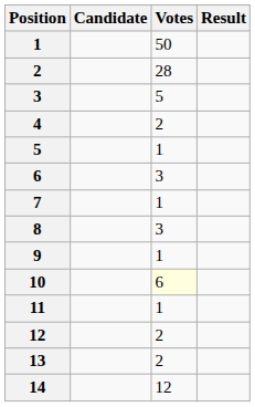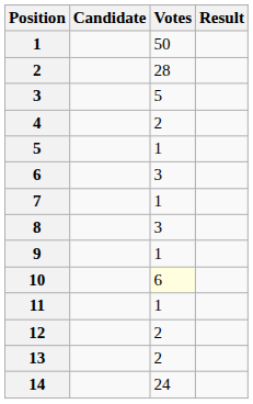14 | Votes: 12 -> 24
